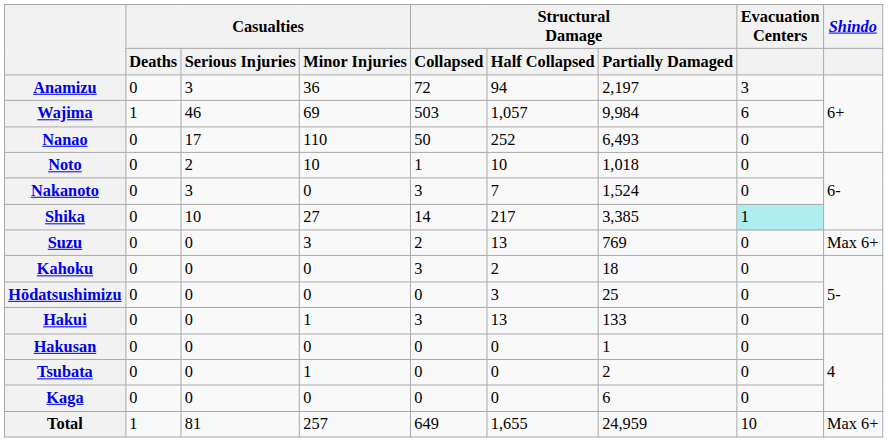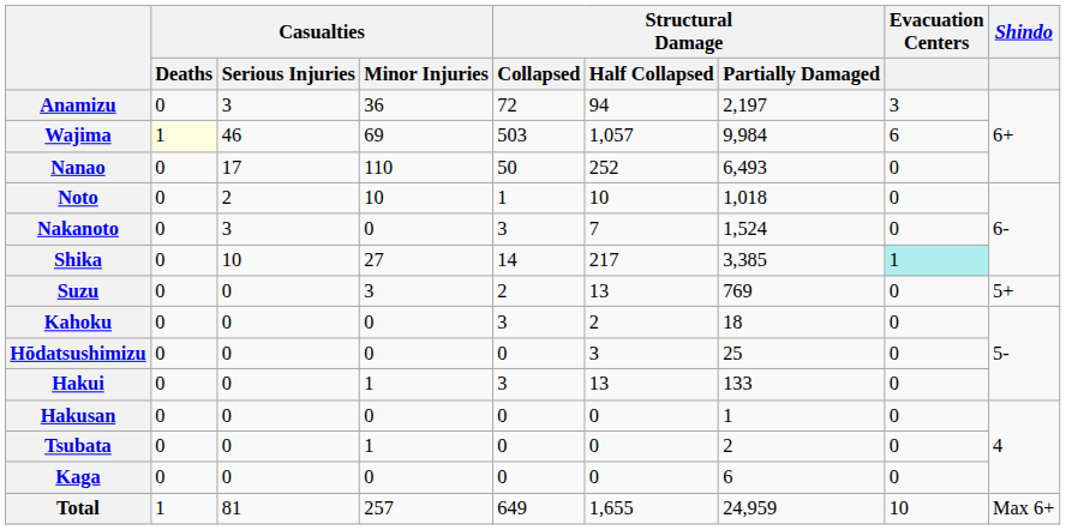Wajima | Casualties / Deaths: no background -> lightyellow background
Suzu | Shindo: Max 6+ -> 5+
